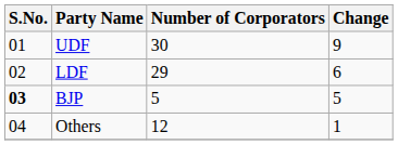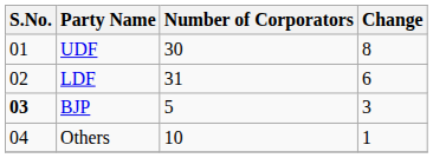UDF | Change: 9 -> 8
LDF | Number of Corporators: 29 -> 31
BJP | Change: 5 -> 3
Others | Number of Corporators: 12 -> 10
